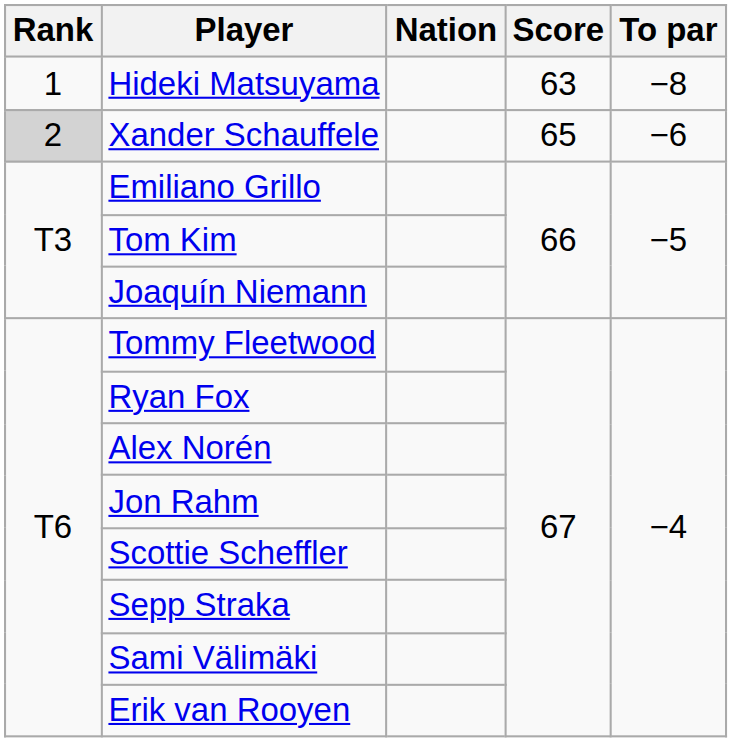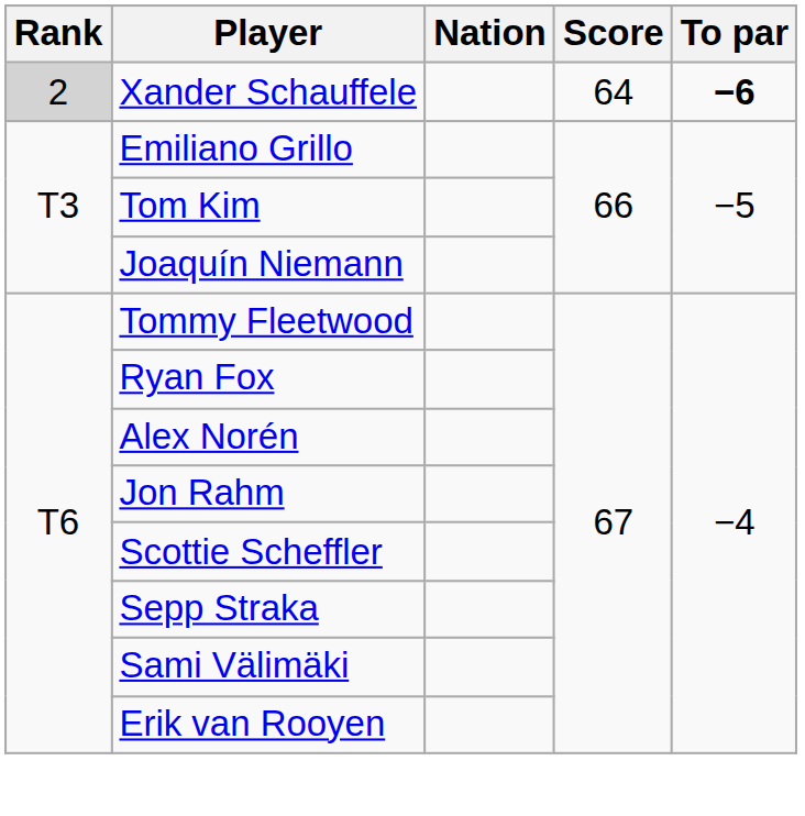- row: 1 | Hideki Matsuyama | 63 | −8
Xander Schauffele | Score: 65 -> 64
Xander Schauffele | To par: normal -> bold
